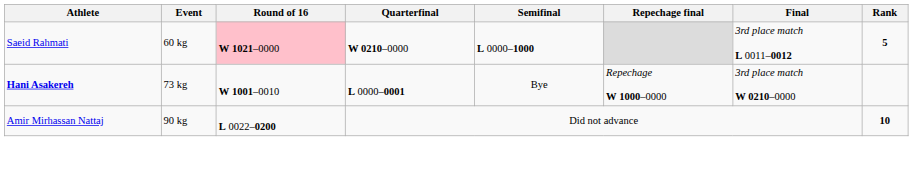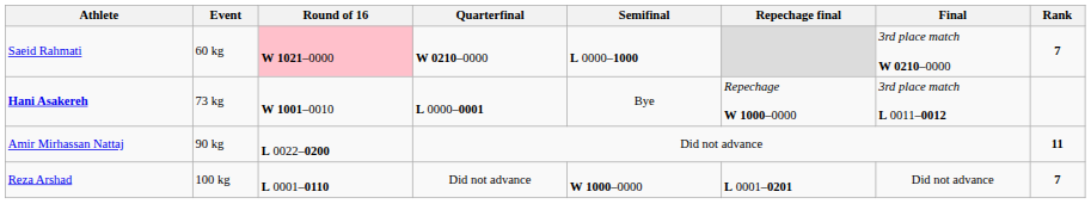Saeid Rahmati | Final: 3rd place match L 0011–0012 -> 3rd place match W 0210–0000
Saeid Rahmati | Rank: 5 -> 7
Hani Asakereh | Final: 3rd place match W 0210–0000 -> 3rd place match L 0011–0012
Amir Mirhassan Nattaj | Rank: 10 -> 11
+ row: Reza Arshad | 100 kg | L 0001–0110 | Did not advance | W 1000–0000 | L 0001–0201 | Did not advance | 7
